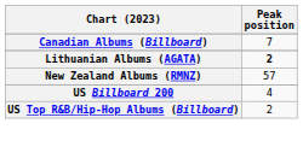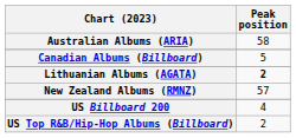+ row: Australian Albums (ARIA) | 58
Canadian Albums (Billboard) | Peak position: 7 -> 5
